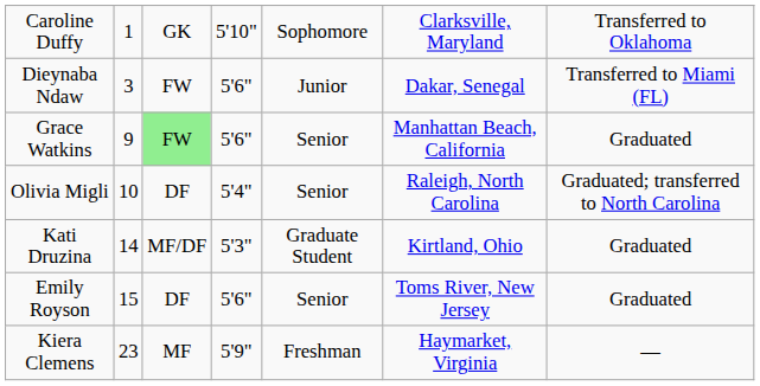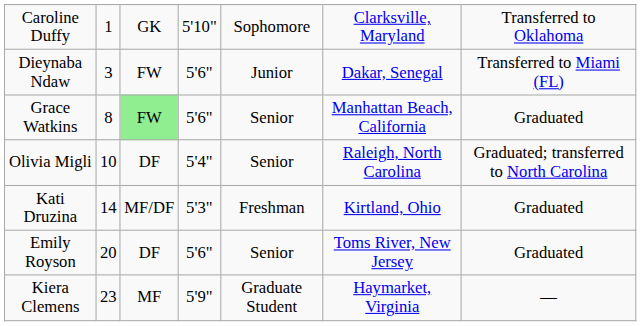Grace Watkins | column 2: 9 -> 8
Kati Druzina | column 5: Graduate Student -> Freshman
Emily Royson | column 2: 15 -> 20
Kiera Clemens | column 5: Freshman -> Graduate Student
